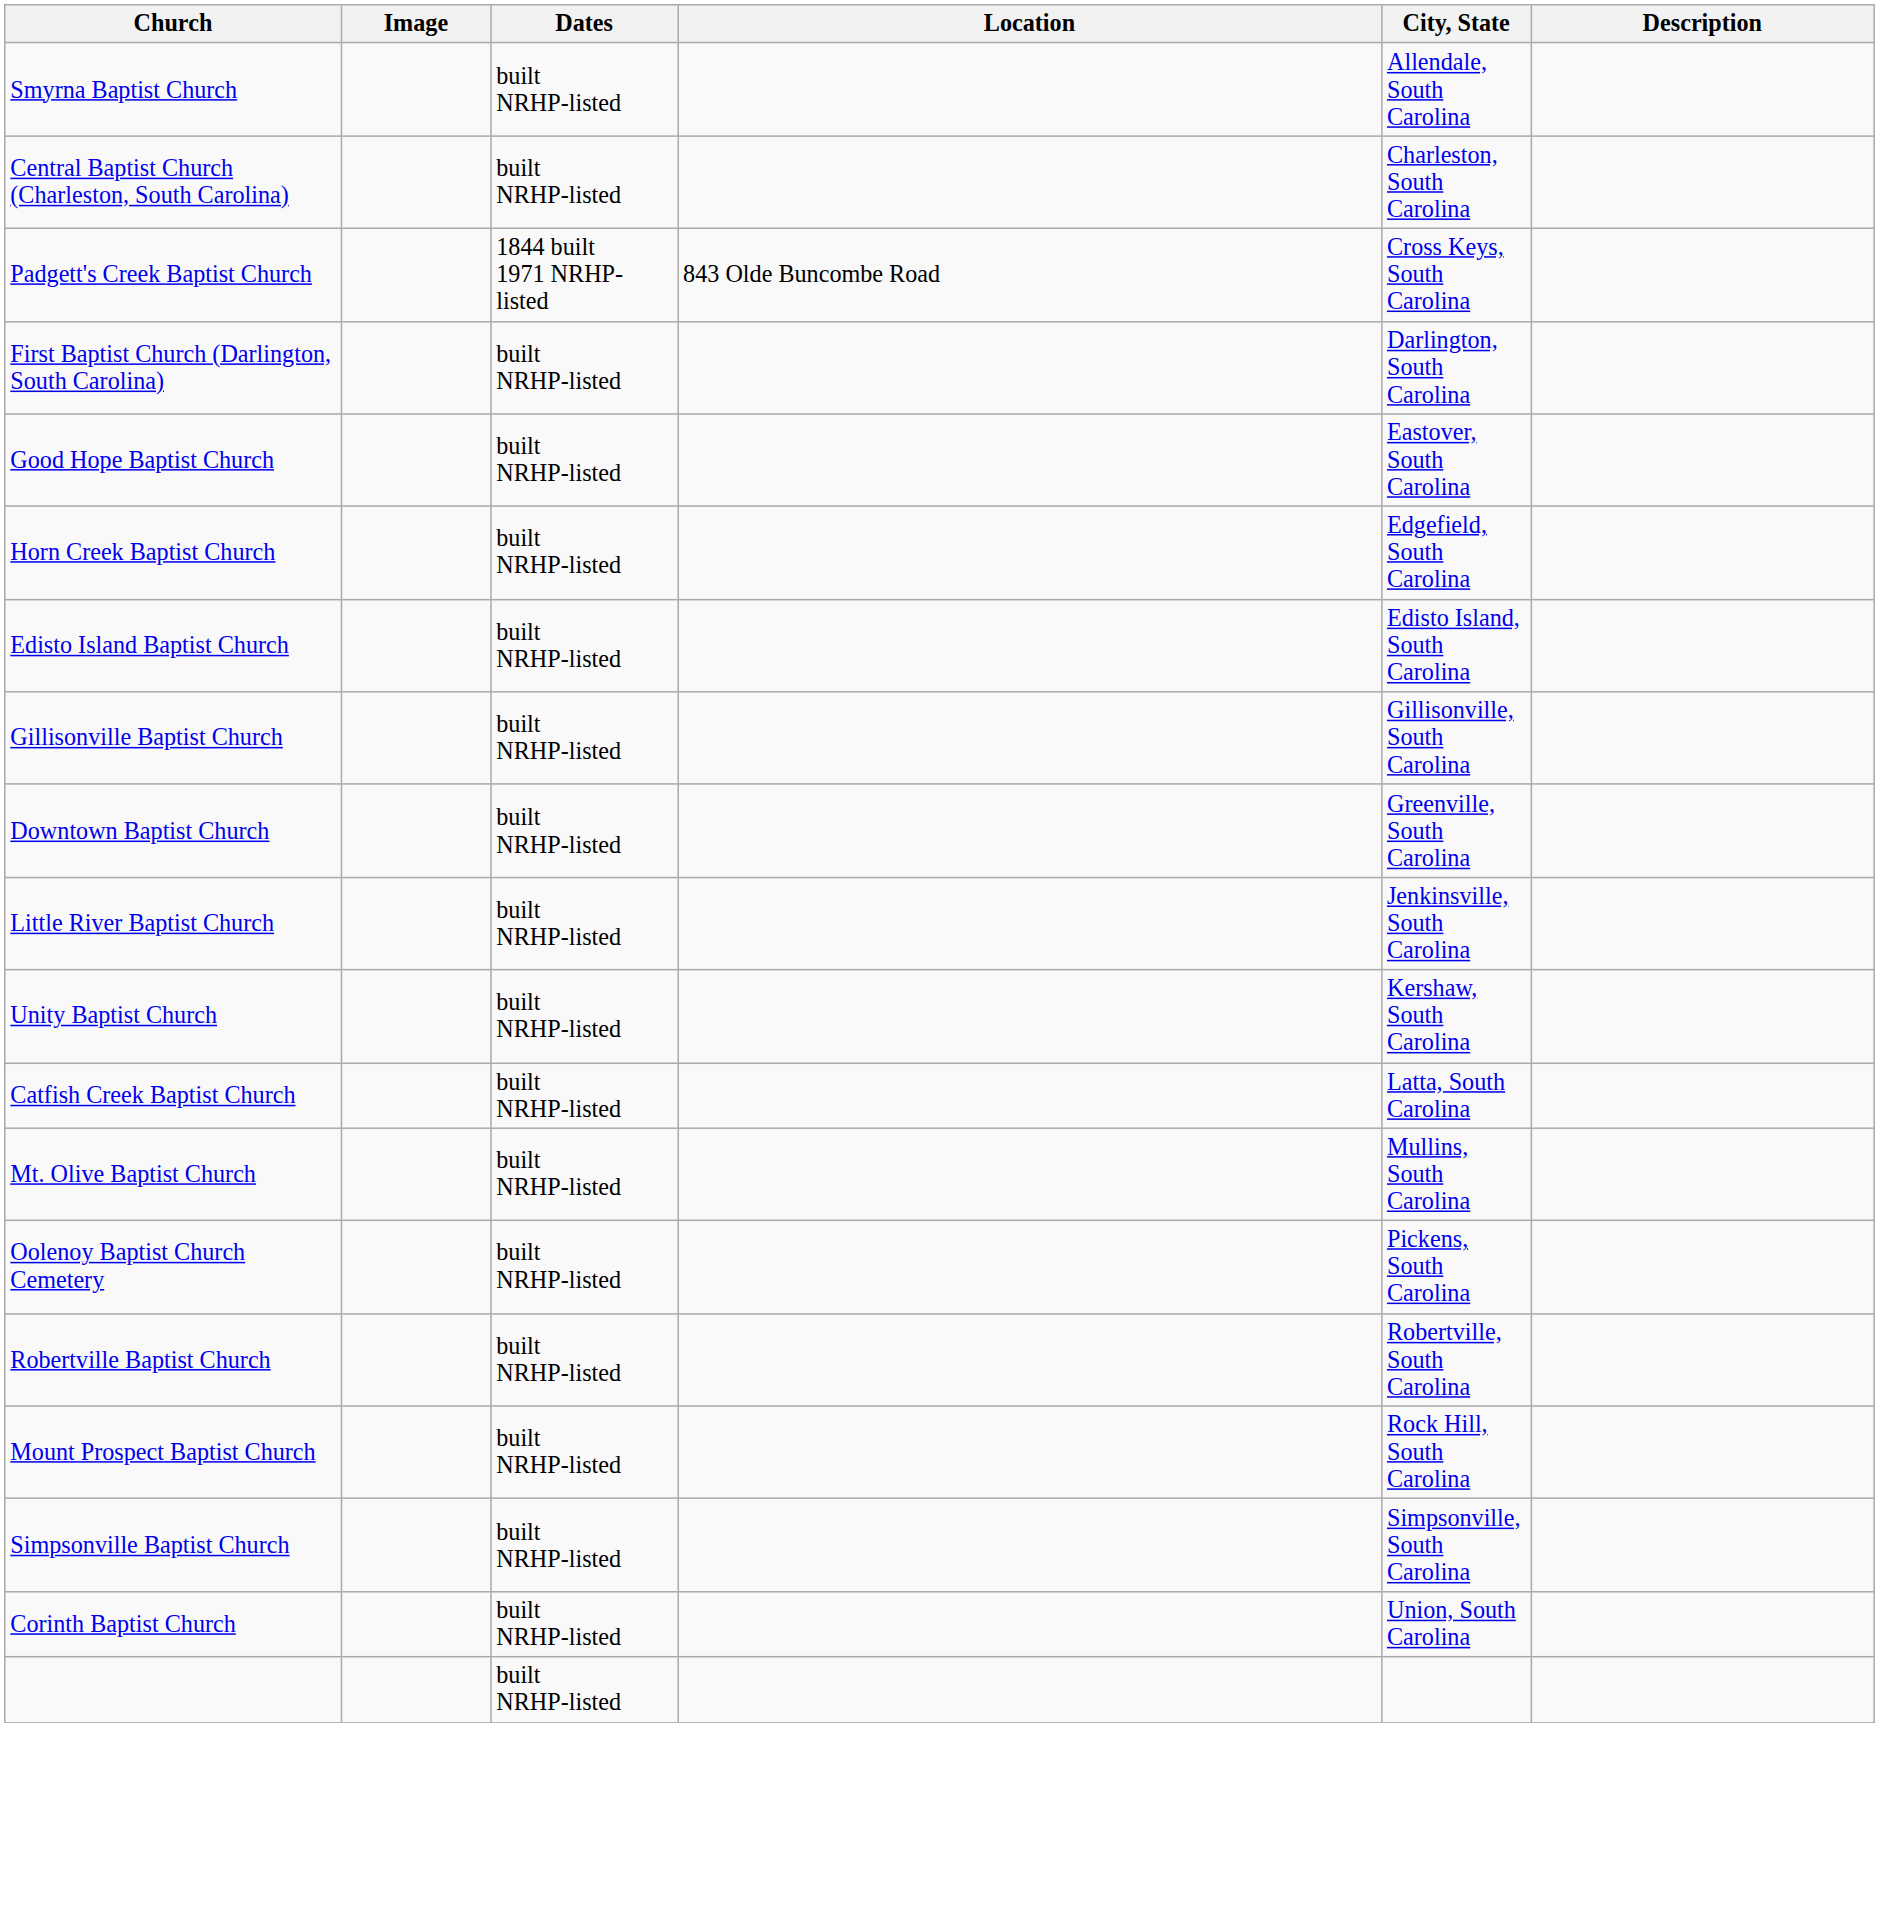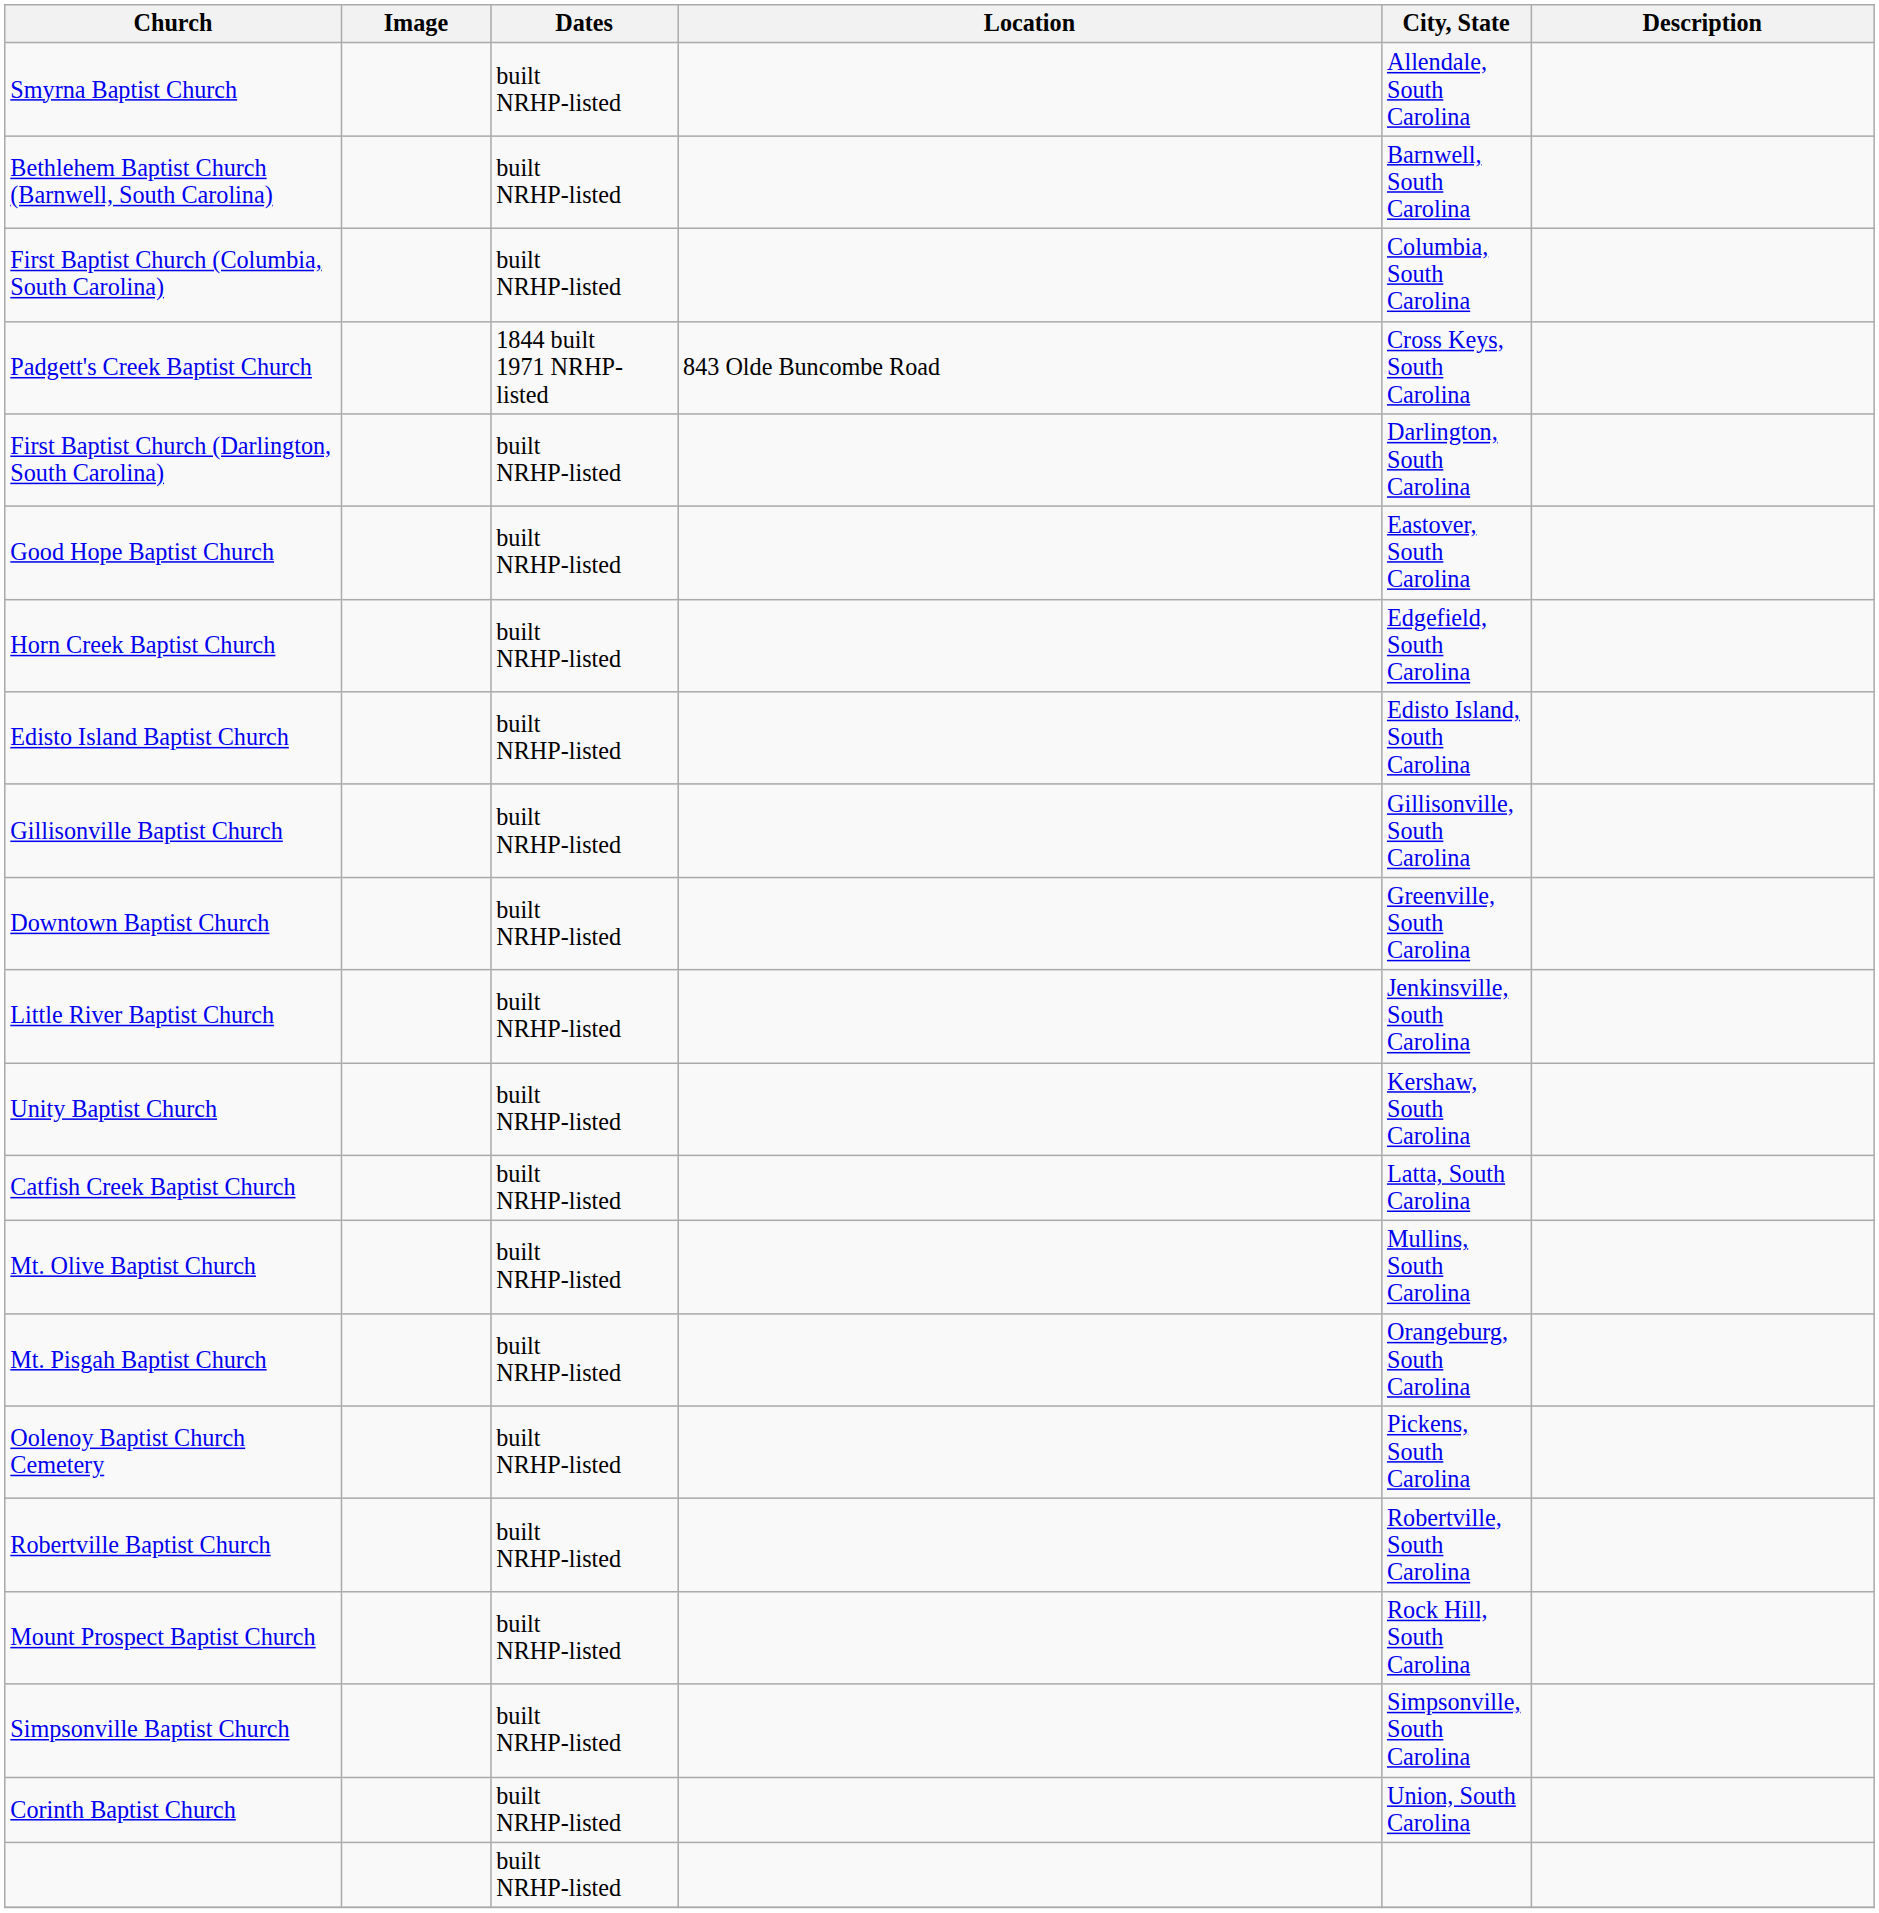+ row: Bethlehem Baptist Church (Barnwell, South Carolina) | built NRHP-listed | Barnwell, South Carolina
- row: Central Baptist Church (Charleston, South Carolina) | built NRHP-listed | Charleston, South Carolina
+ row: First Baptist Church (Columbia, South Carolina) | built NRHP-listed | Columbia, South Carolina
+ row: Mt. Pisgah Baptist Church | built NRHP-listed | Orangeburg, South Carolina
